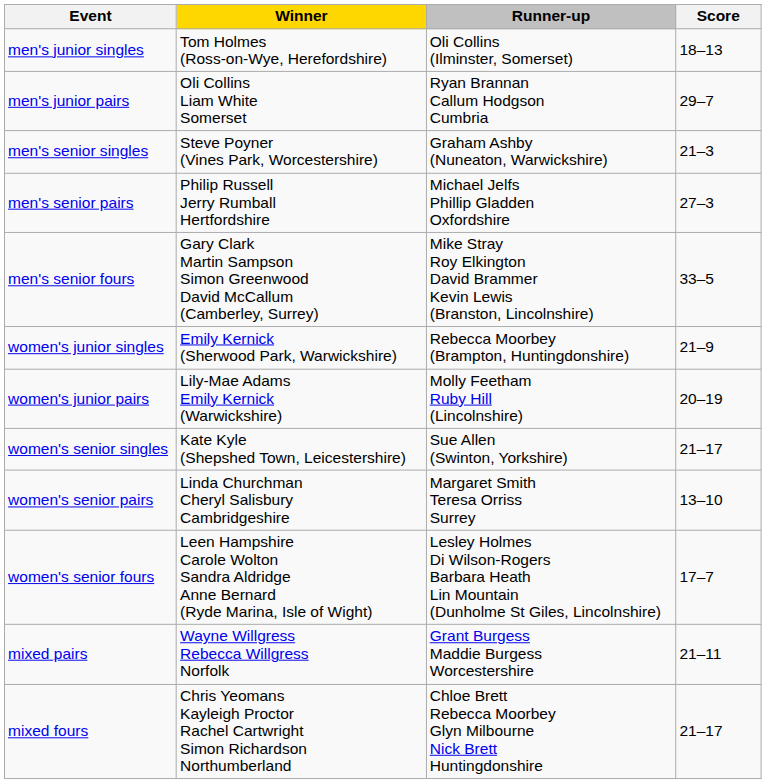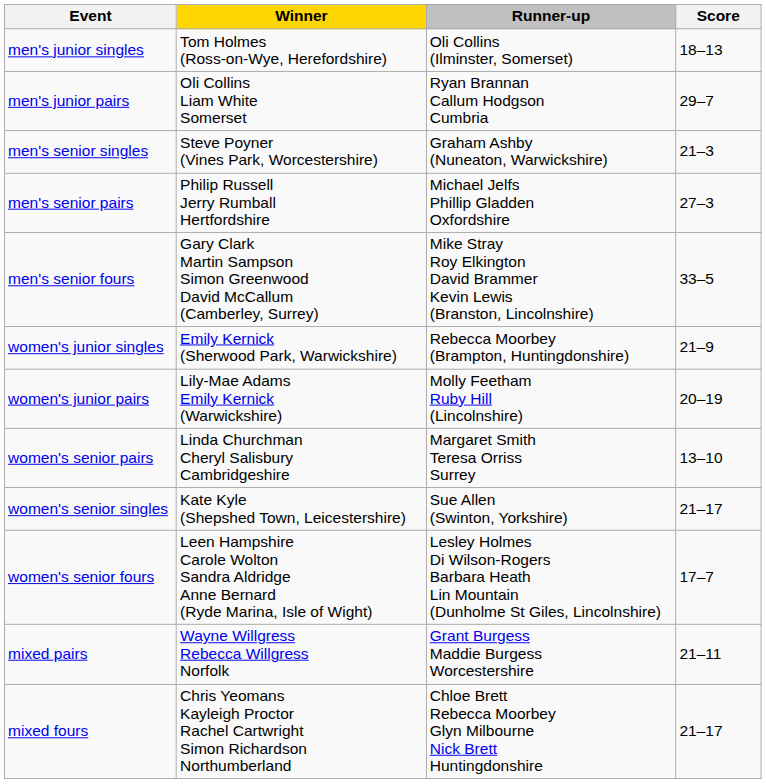rows swapped: women's senior singles <-> women's senior pairs
